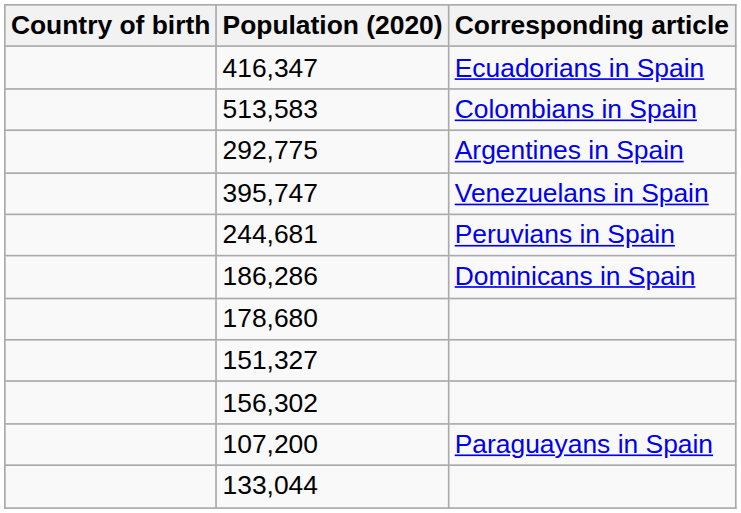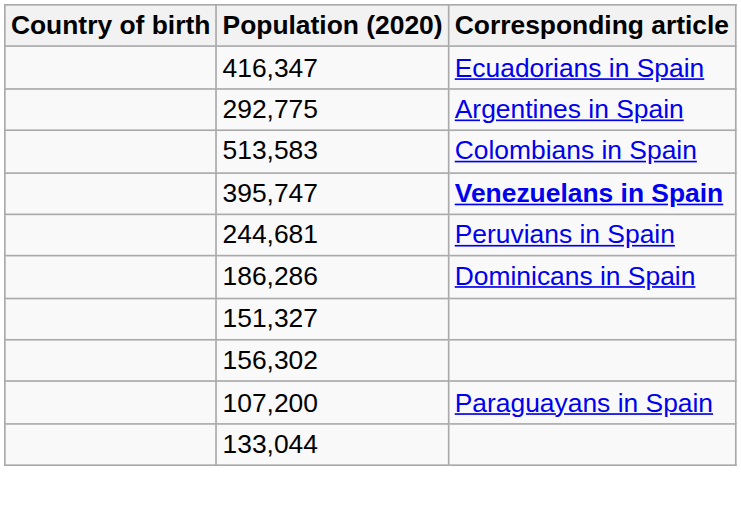rows swapped: 513,583 <-> 292,775
395,747 | Corresponding article: normal -> bold
- row: 178,680
